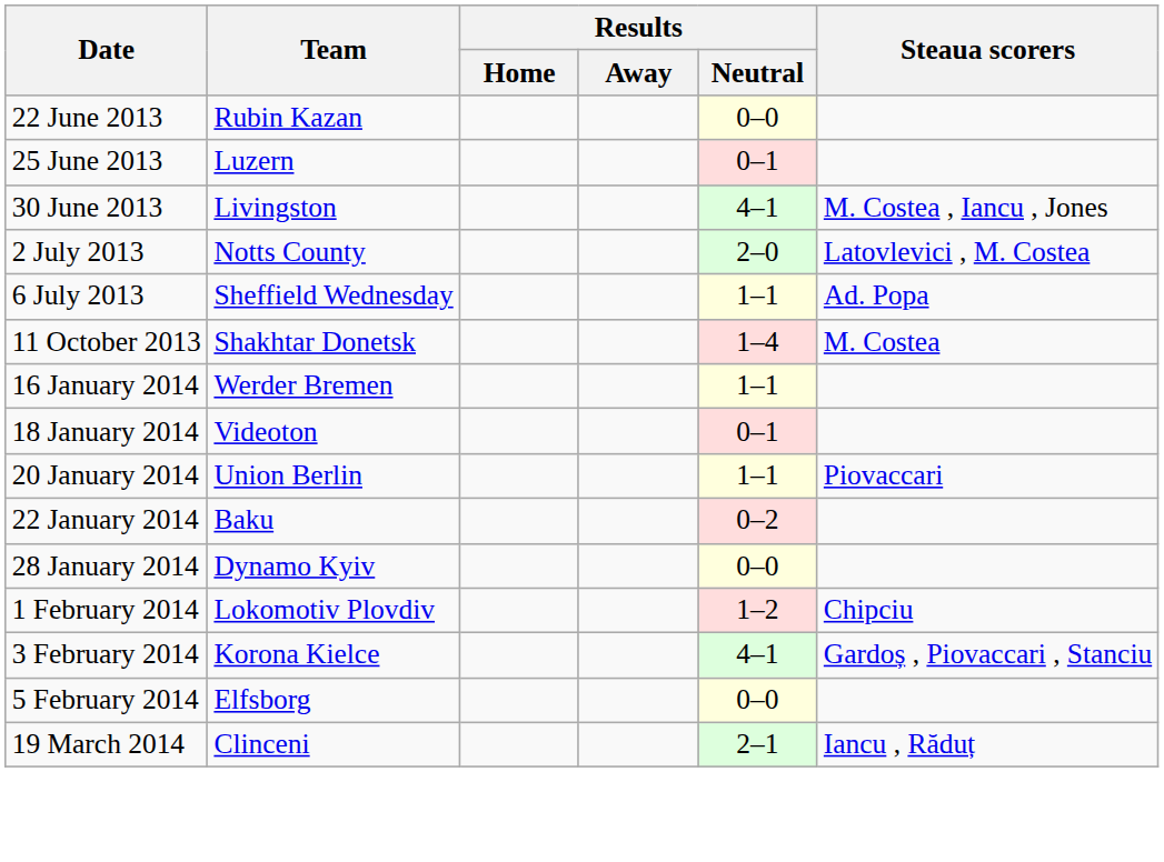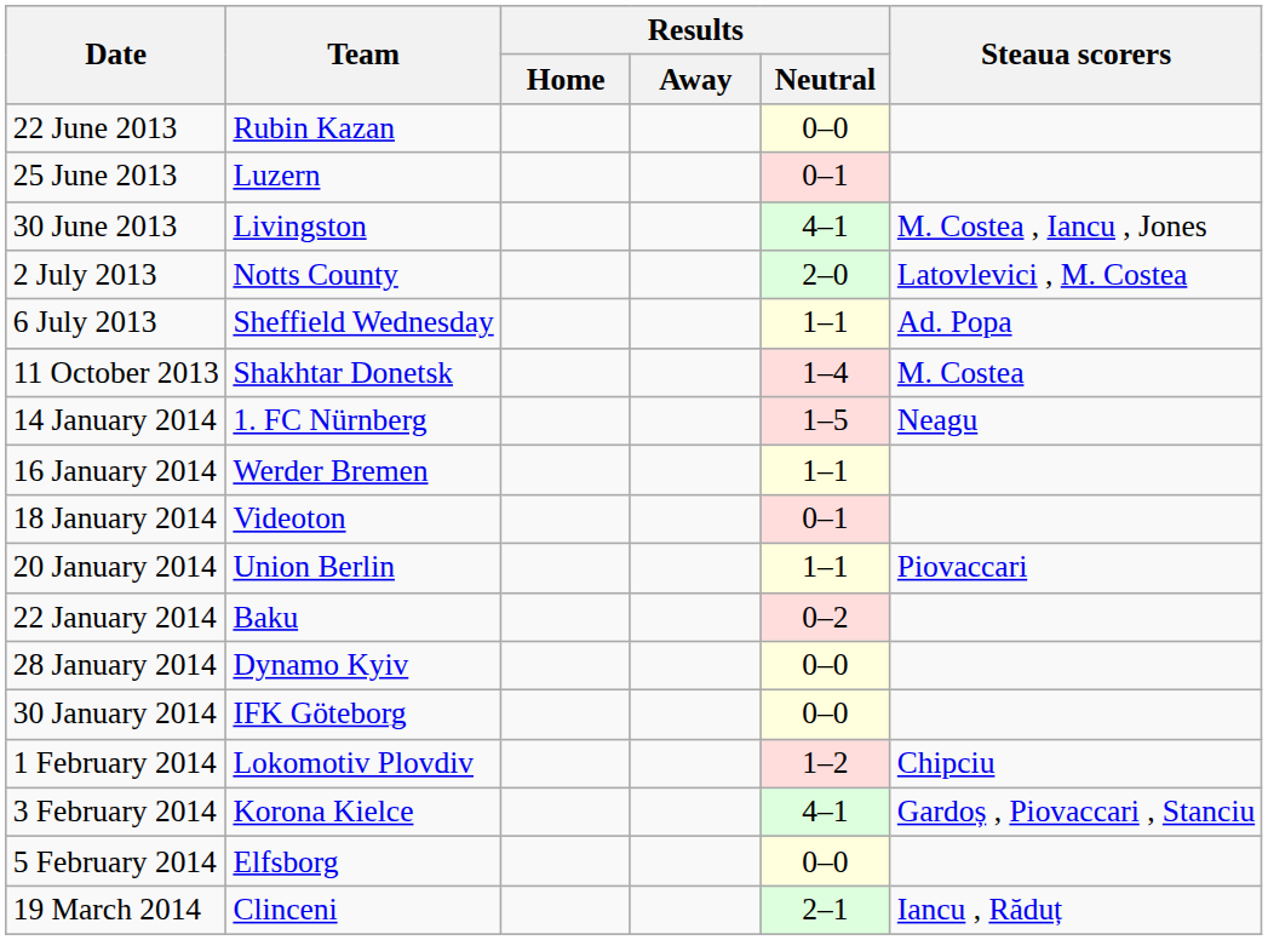+ row: 14 January 2014 | 1. FC Nürnberg | 1–5 | Neagu
+ row: 30 January 2014 | IFK Göteborg | 0–0
